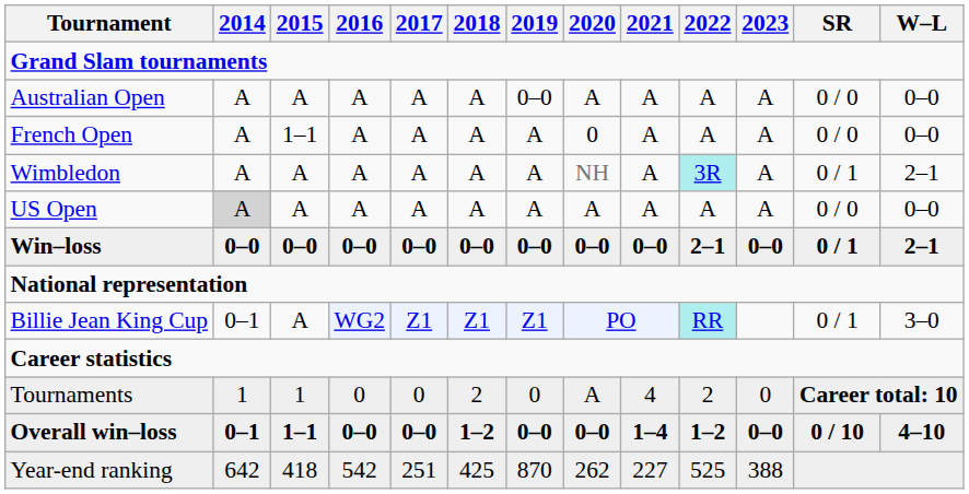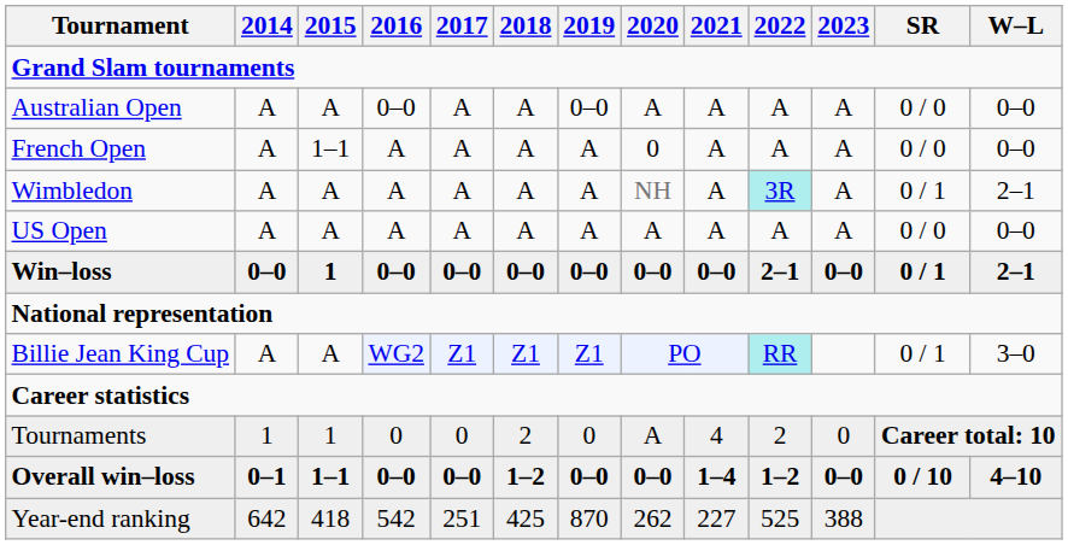Australian Open | 2016: A -> 0–0
US Open | 2014: lightgrey background -> no background
Win–loss | 2015: 0–0 -> 1
Billie Jean King Cup | 2014: 0–1 -> A
